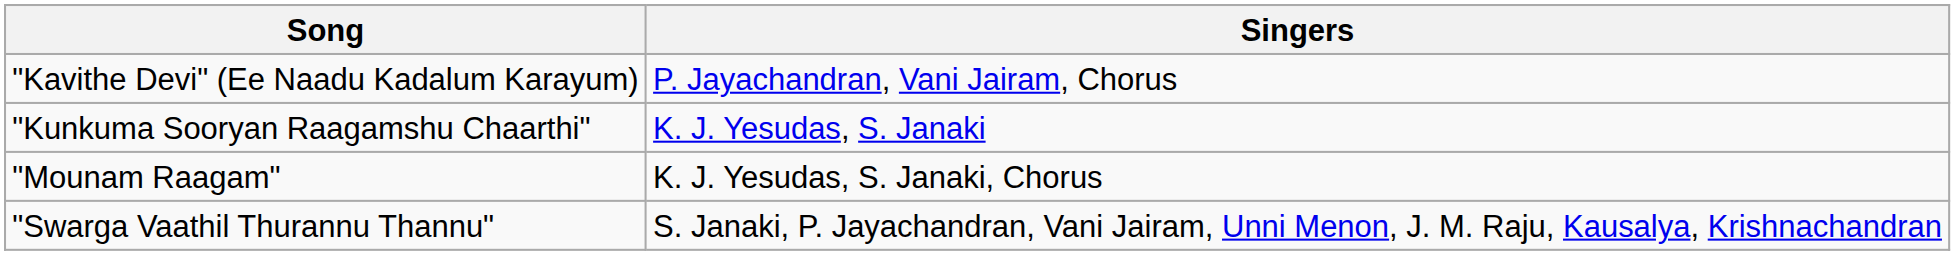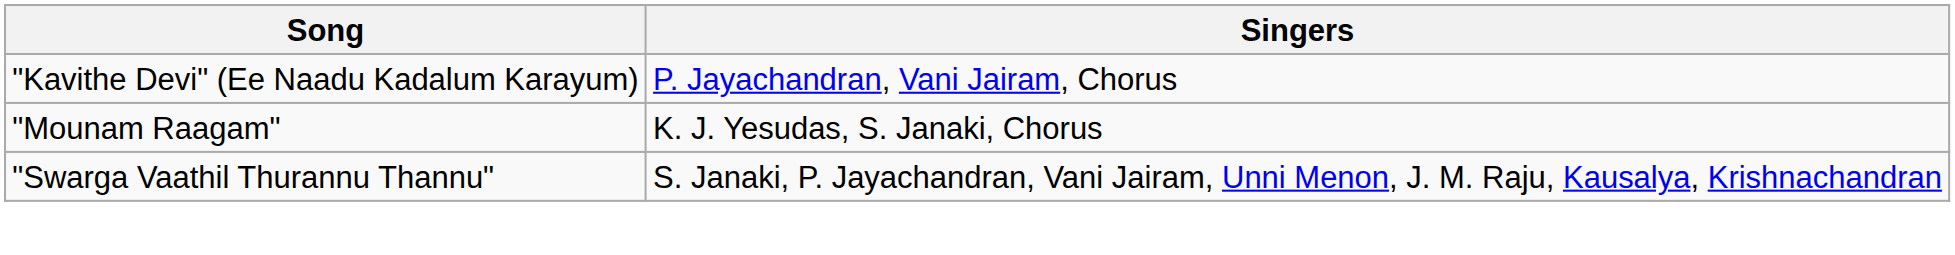- row: "Kunkuma Sooryan Raagamshu Chaarthi" | K. J. Yesudas, S. Janaki
